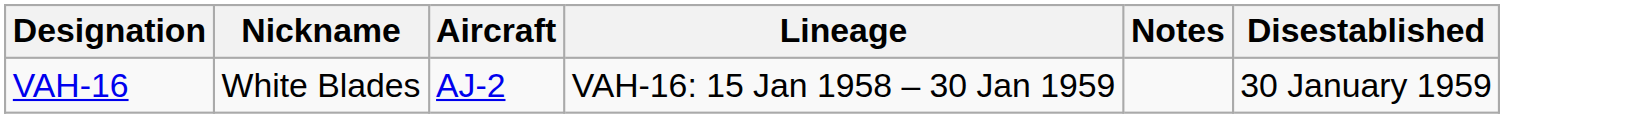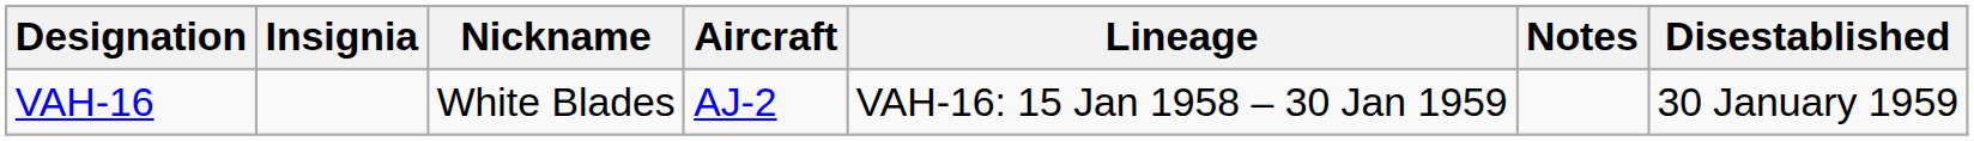+ column: Insignia
